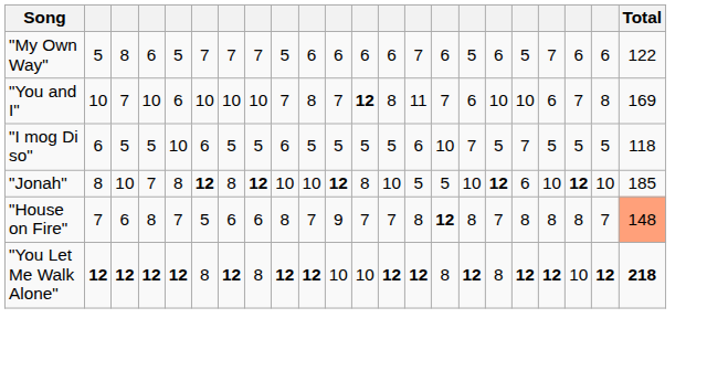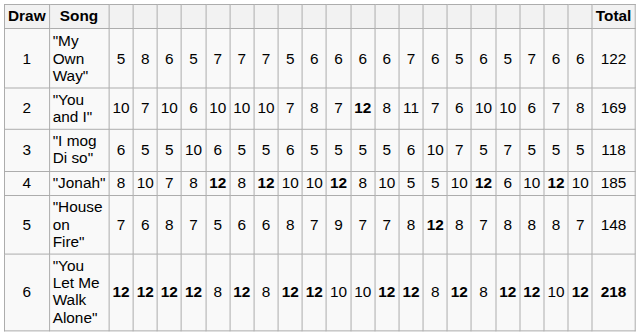+ column: Draw | 1 | 2 | 3 | 4 | 5 | 6
"House on Fire" | Total: lightsalmon background -> no background
